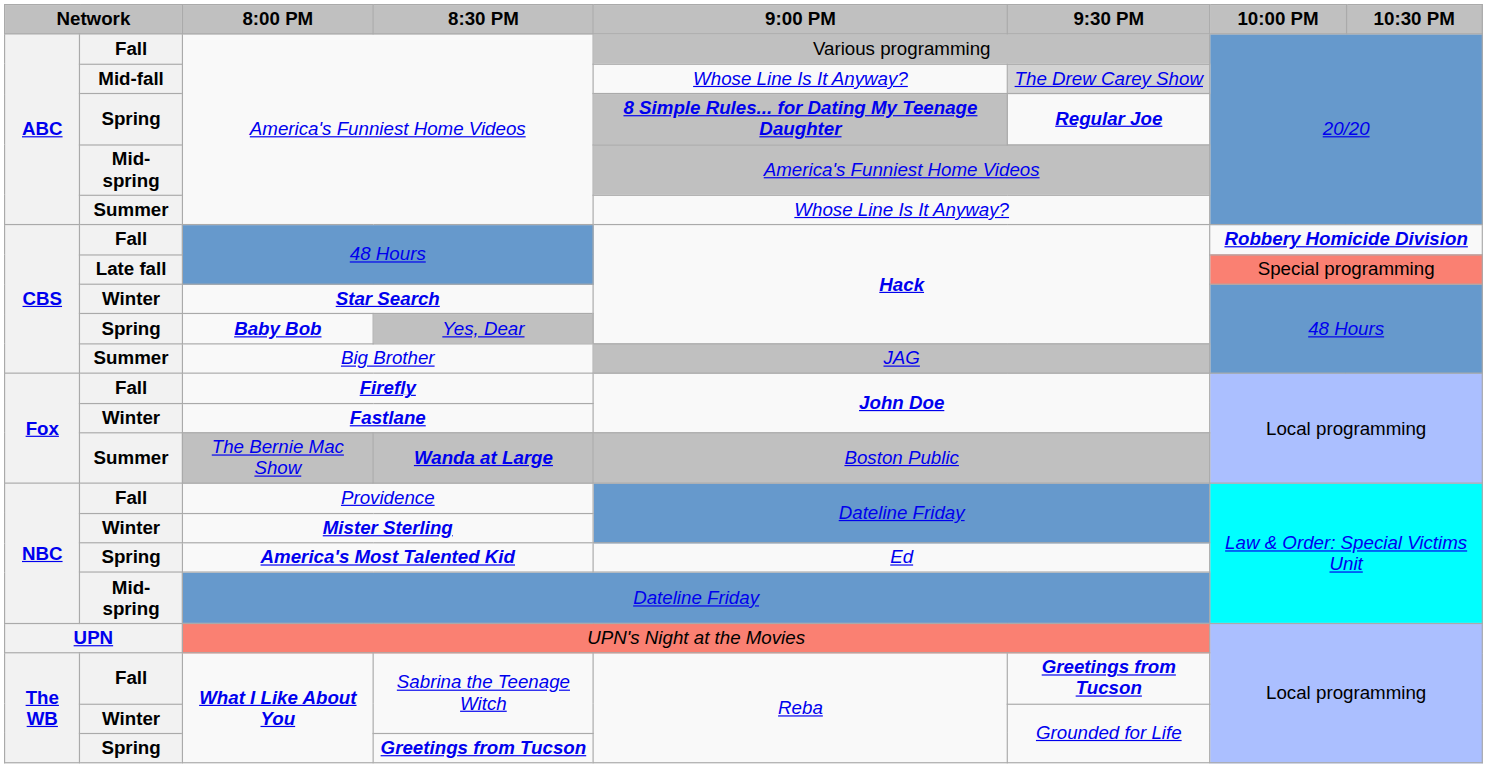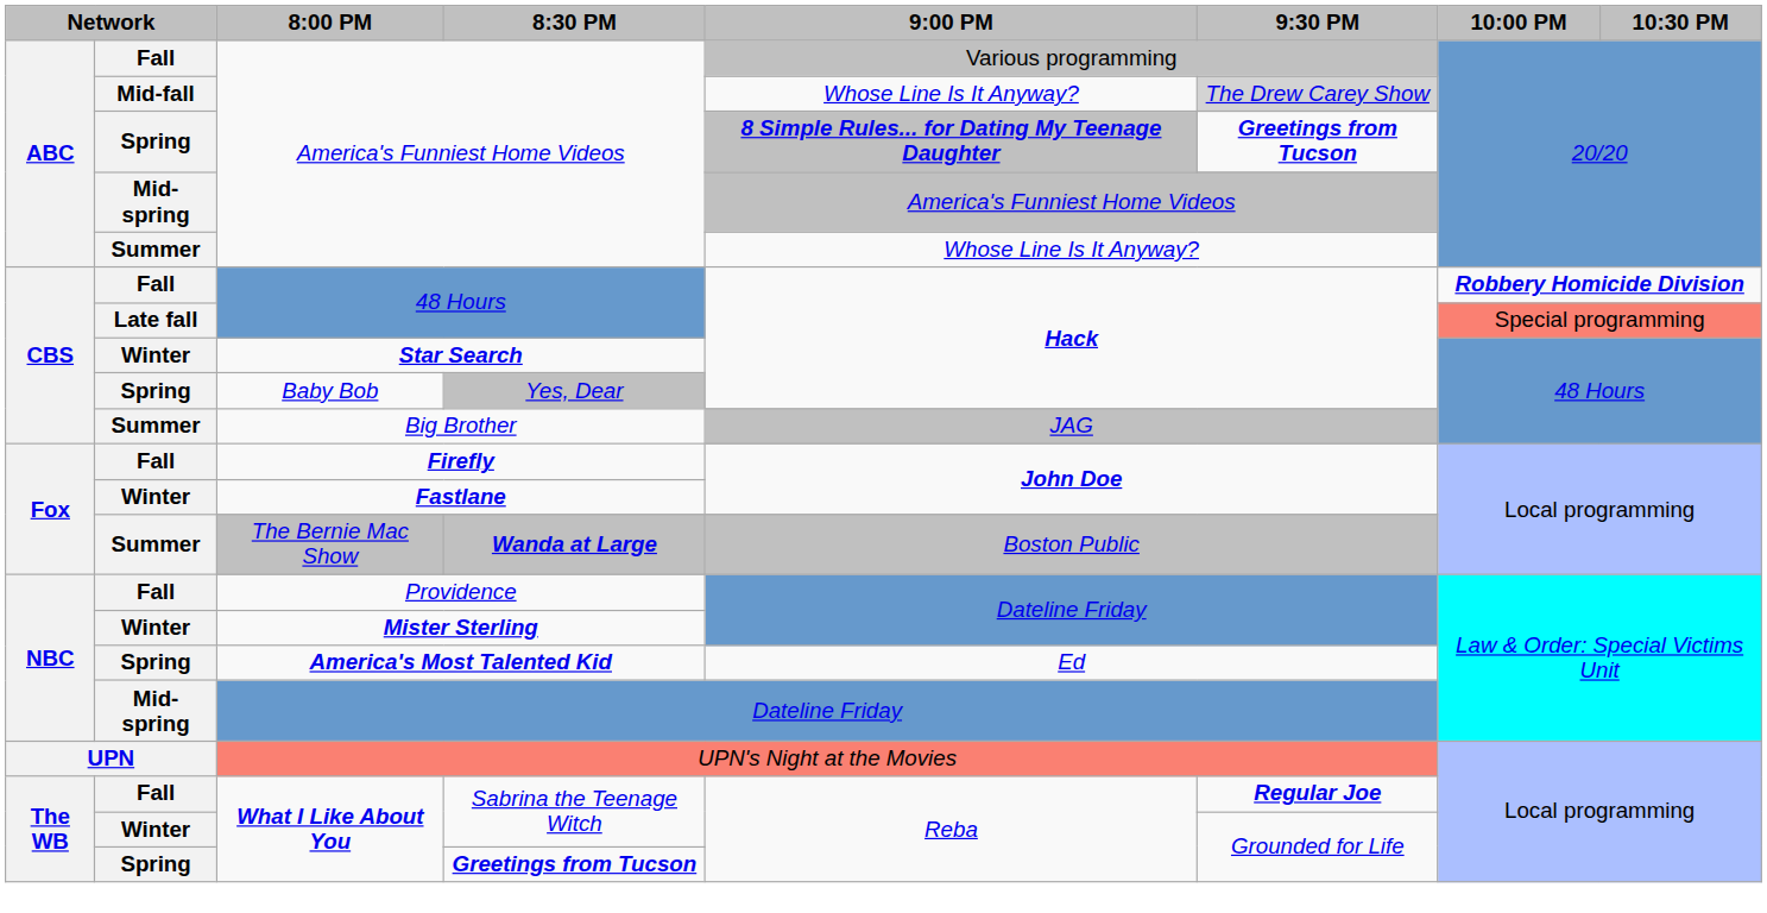Spring / America's Funniest Home Videos | 9:30 PM: Regular Joe -> Greetings from Tucson
Yes, Dear | 8:00 PM: bold -> normal
Fall / Sabrina the Teenage Witch | 9:30 PM: Greetings from Tucson -> Regular Joe
